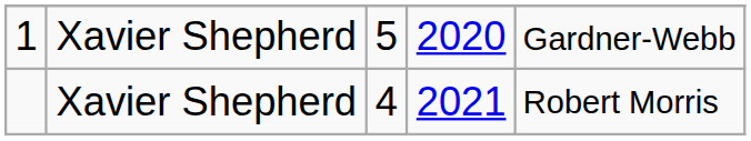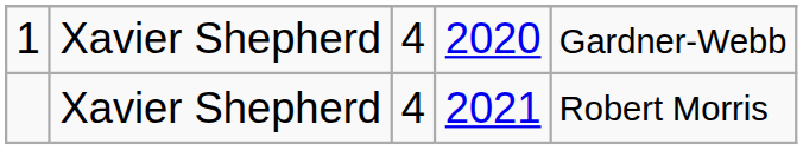1 | column 3: 5 -> 4
